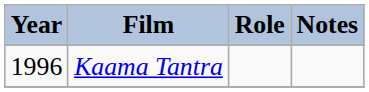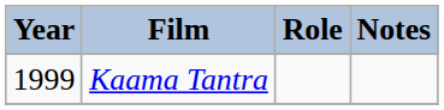Kaama Tantra | Year: 1996 -> 1999
